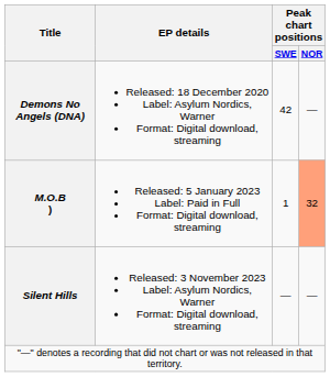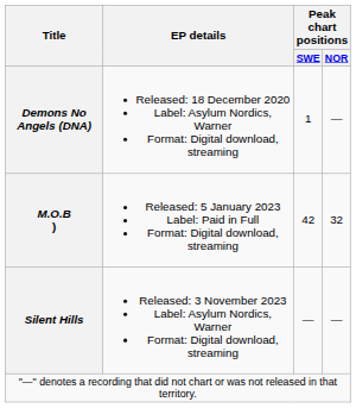Demons No Angels (DNA) | Peak chart positions / SWE: 42 -> 1
M.O.B ) | Peak chart positions / SWE: 1 -> 42
M.O.B ) | Peak chart positions / NOR: lightsalmon background -> no background
